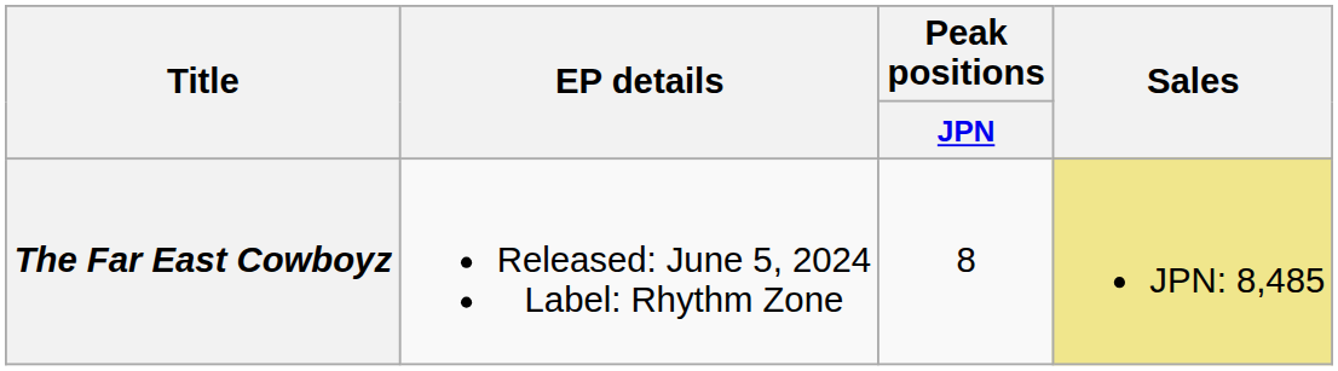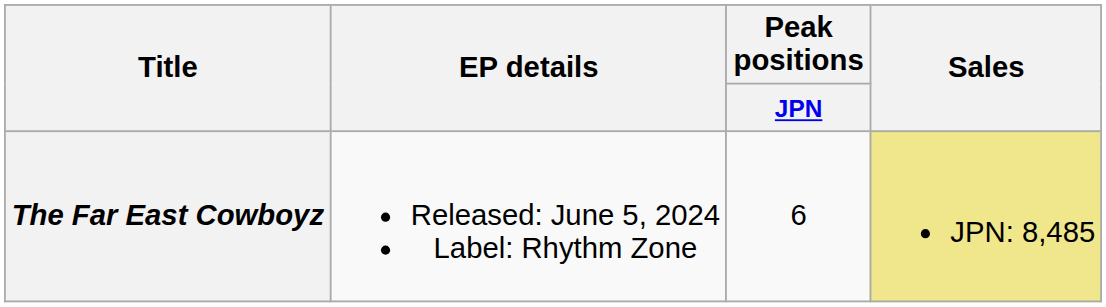The Far East Cowboyz | Peak positions / JPN: 8 -> 6
